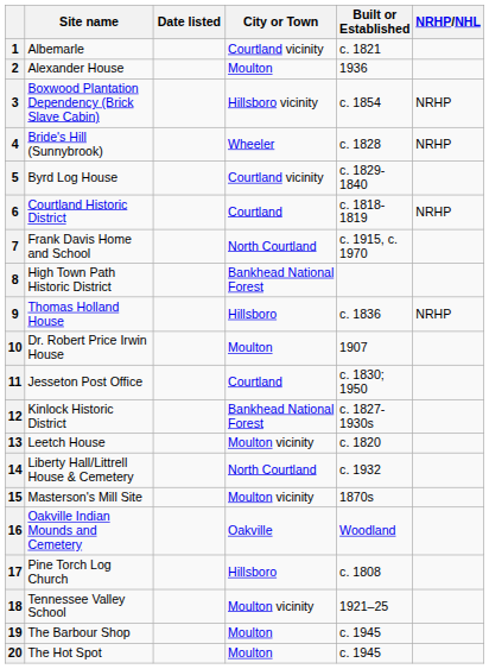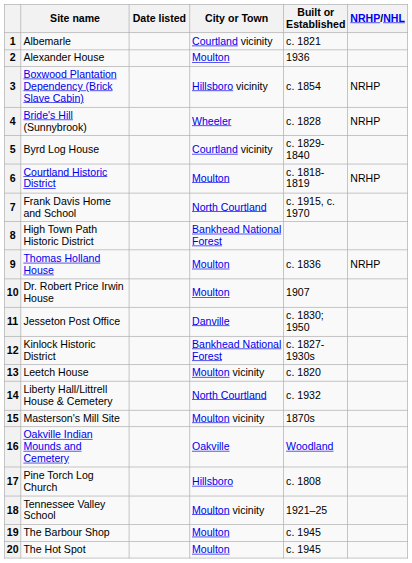6 | City or Town: Courtland -> Moulton
9 | City or Town: Hillsboro -> Moulton
11 | City or Town: Courtland -> Danville
